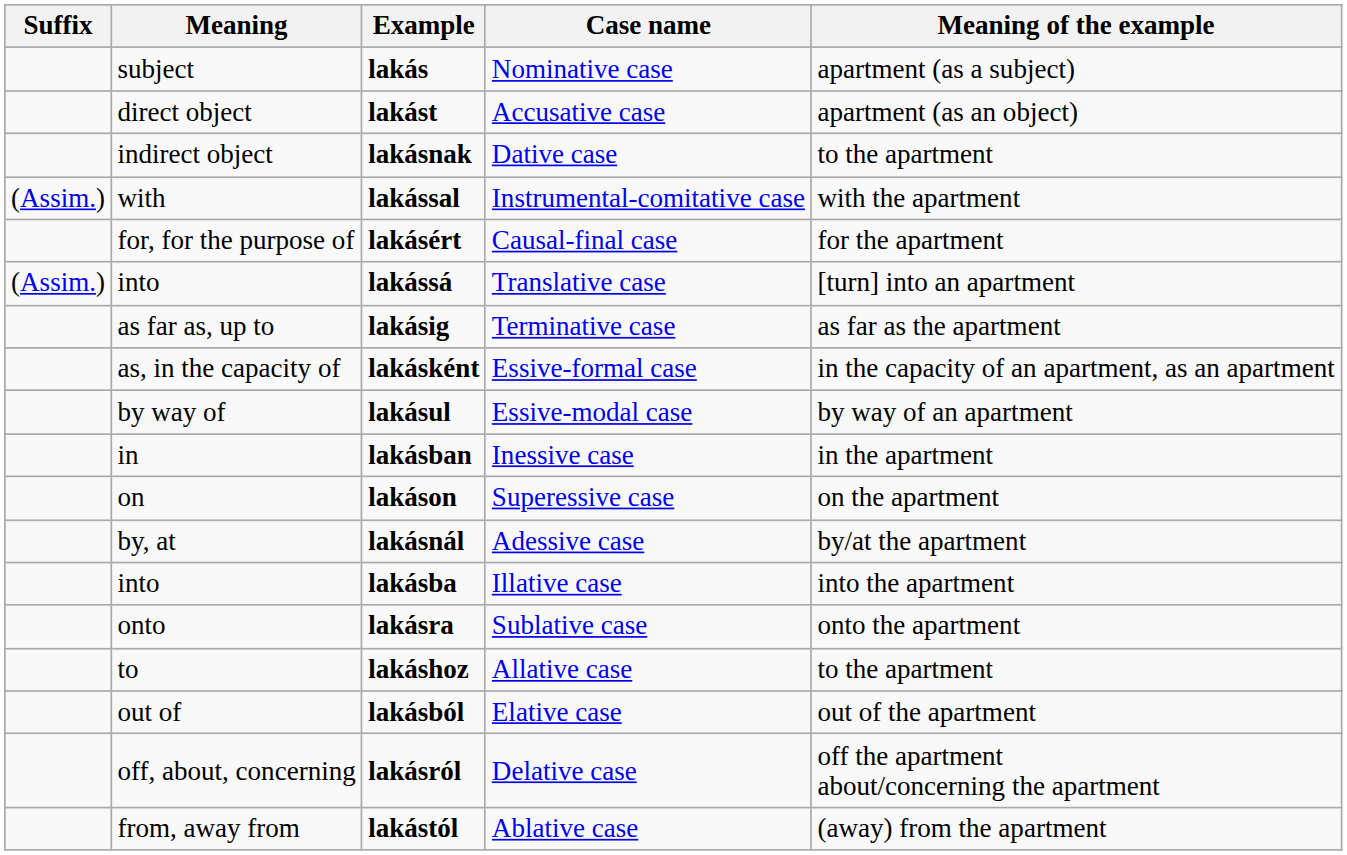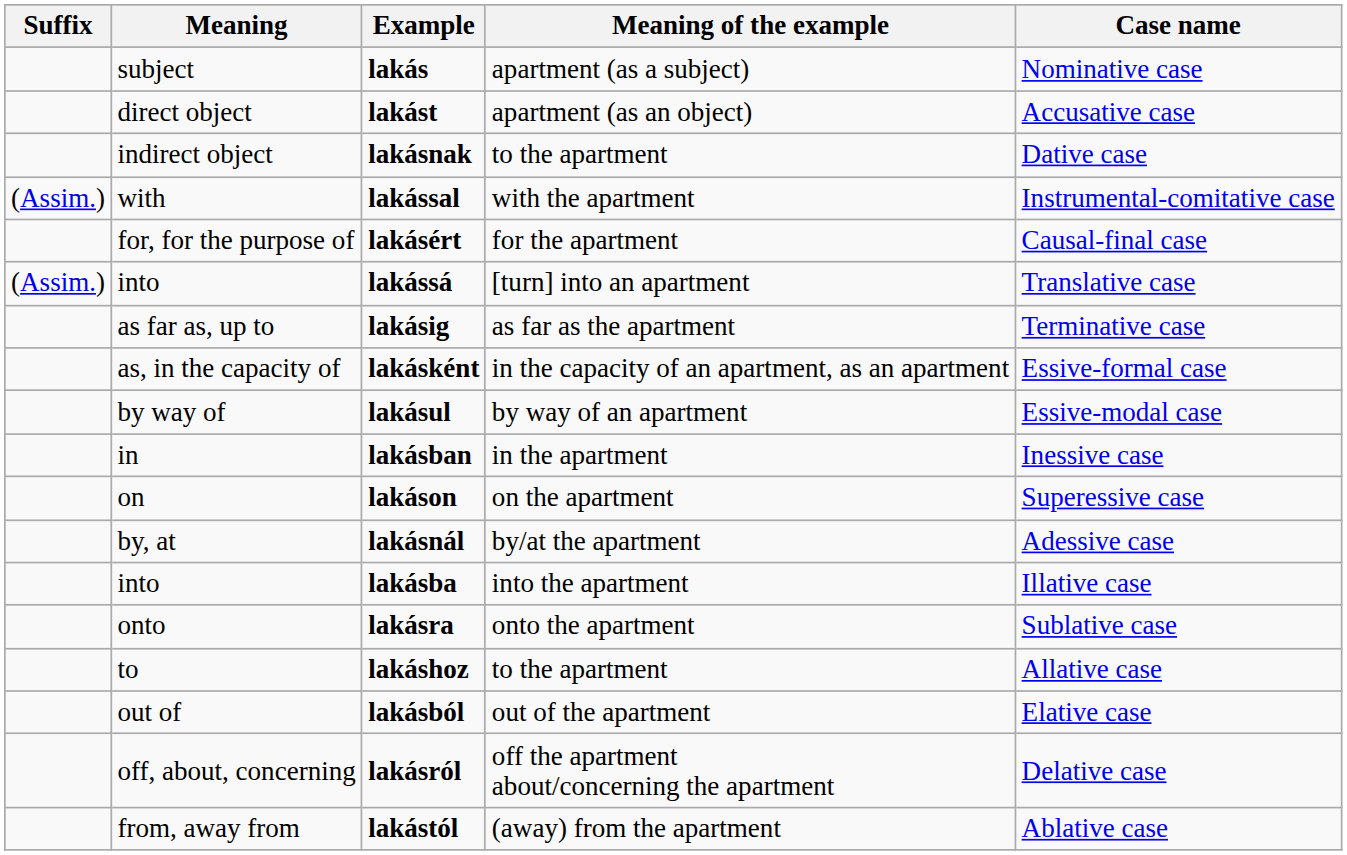columns swapped: Meaning of the example <-> Case name
